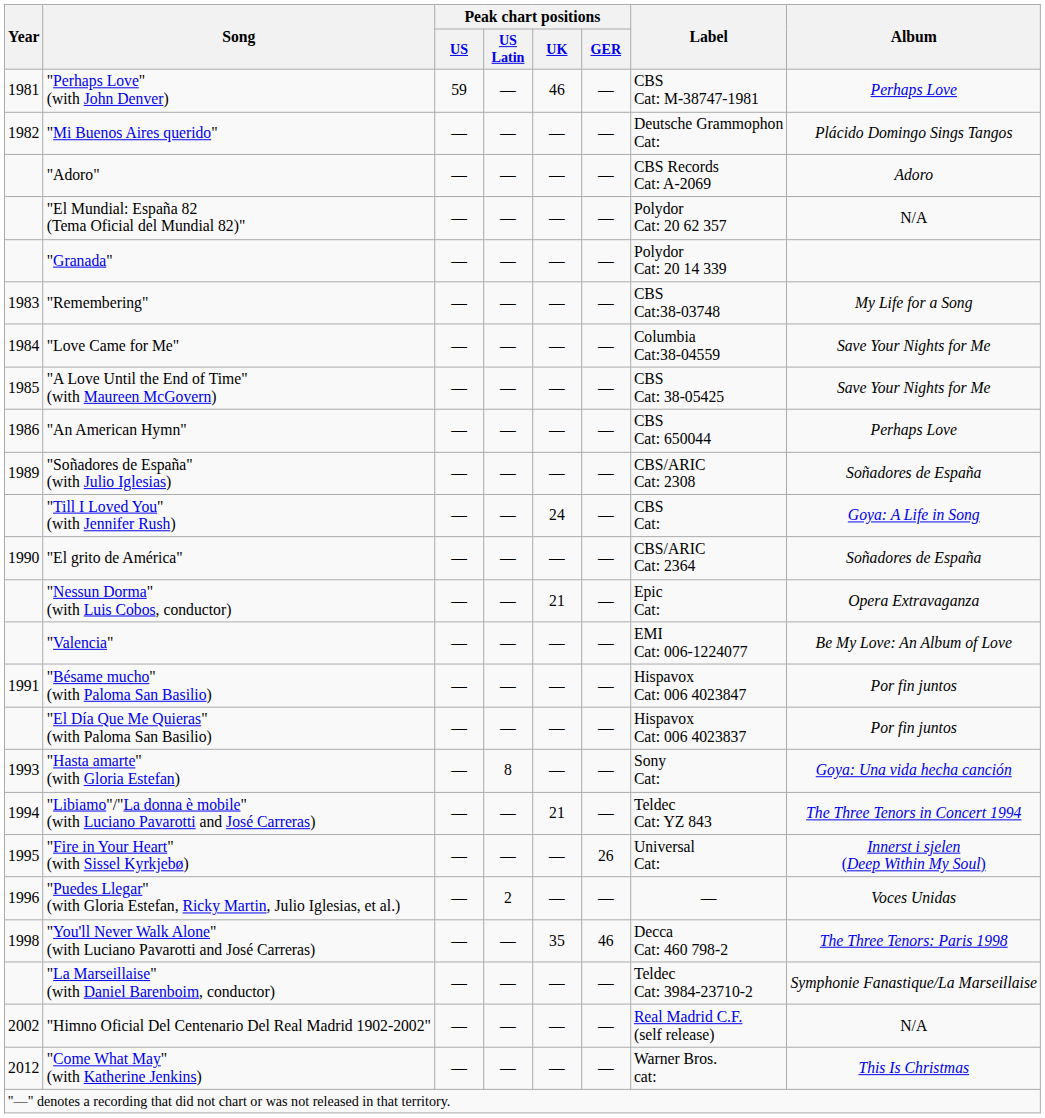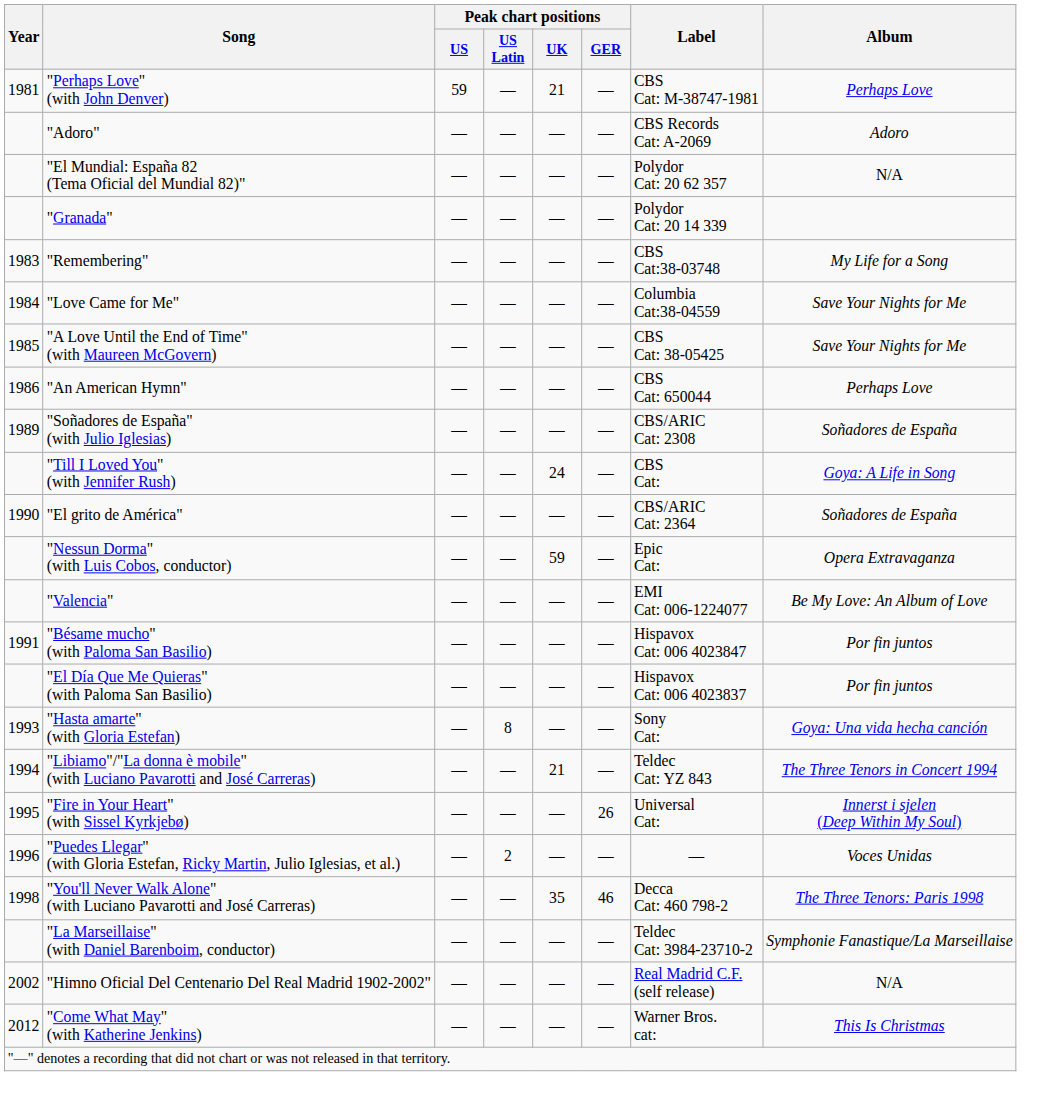"Perhaps Love" (with John Denver) | Peak chart positions / UK: 46 -> 21
- row: 1982 | "Mi Buenos Aires querido" | — | — | — | — | Deutsche Grammophon Cat: | Plácido Domingo Sings Tangos
"Nessun Dorma" (with Luis Cobos, conductor) | Peak chart positions / UK: 21 -> 59
